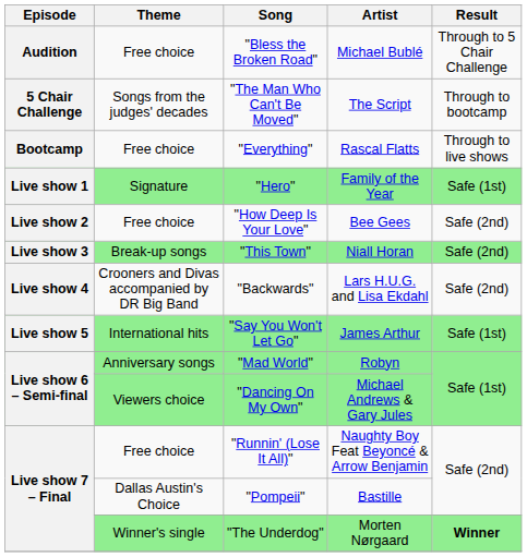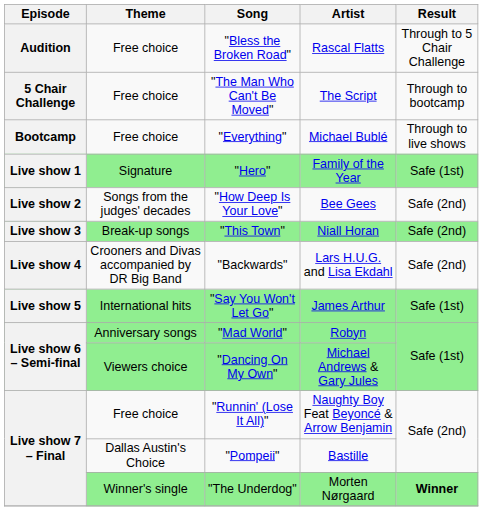"Bless the Broken Road" | Artist: Michael Bublé -> Rascal Flatts
"The Man Who Can't Be Moved" | Theme: Songs from the judges' decades -> Free choice
"Everything" | Artist: Rascal Flatts -> Michael Bublé
"How Deep Is Your Love" | Theme: Free choice -> Songs from the judges' decades
